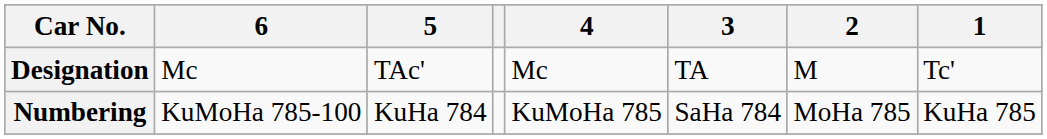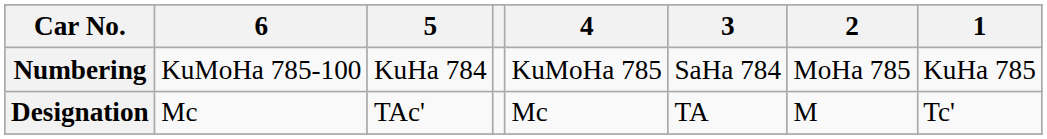rows swapped: Designation <-> Numbering
